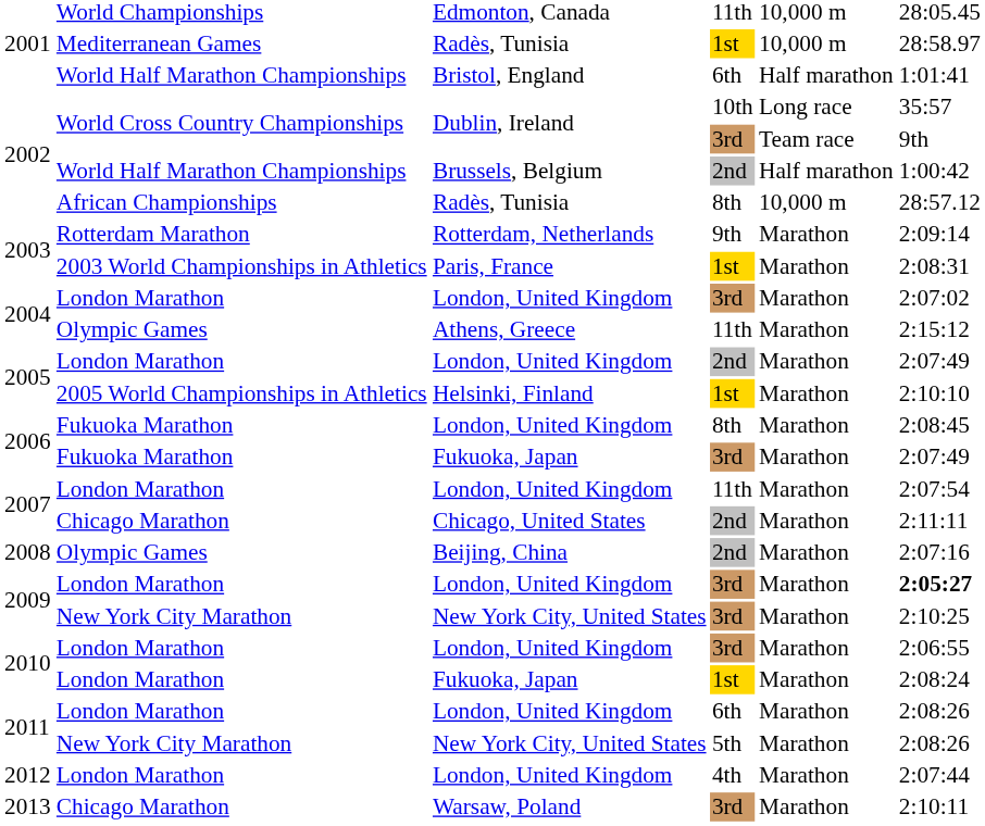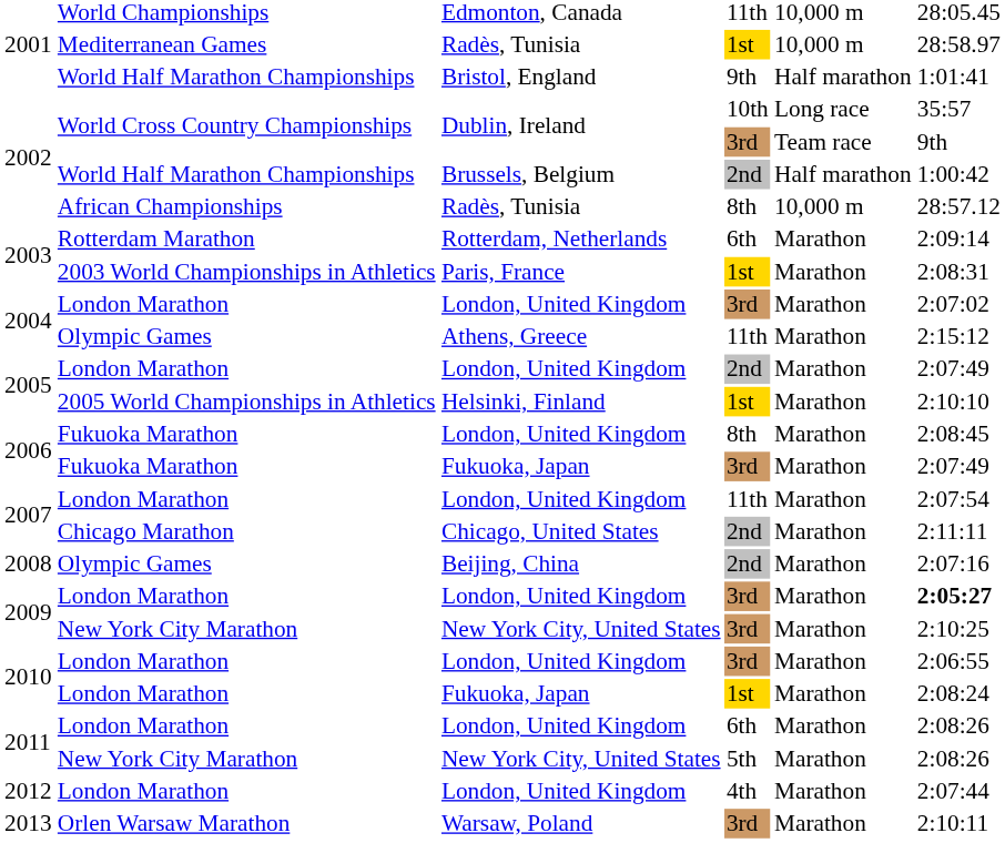Bristol, England | column 4: 6th -> 9th
Rotterdam, Netherlands | column 4: 9th -> 6th
Warsaw, Poland | column 2: Chicago Marathon -> Orlen Warsaw Marathon
